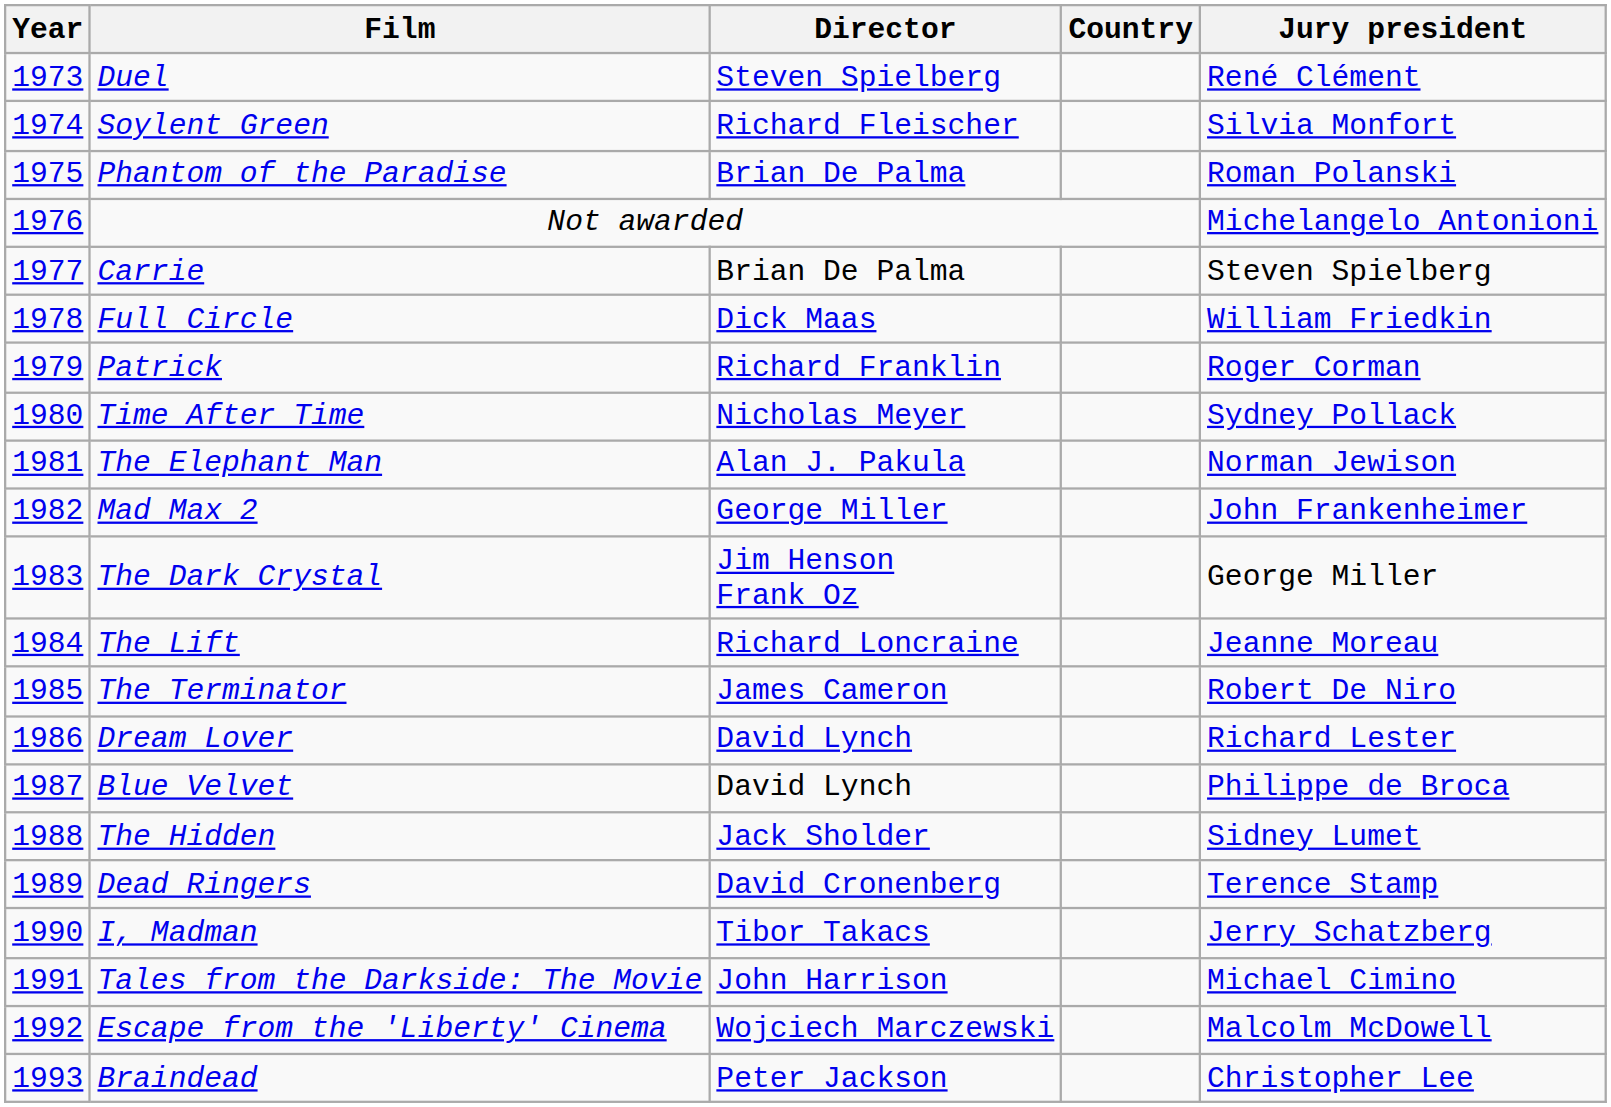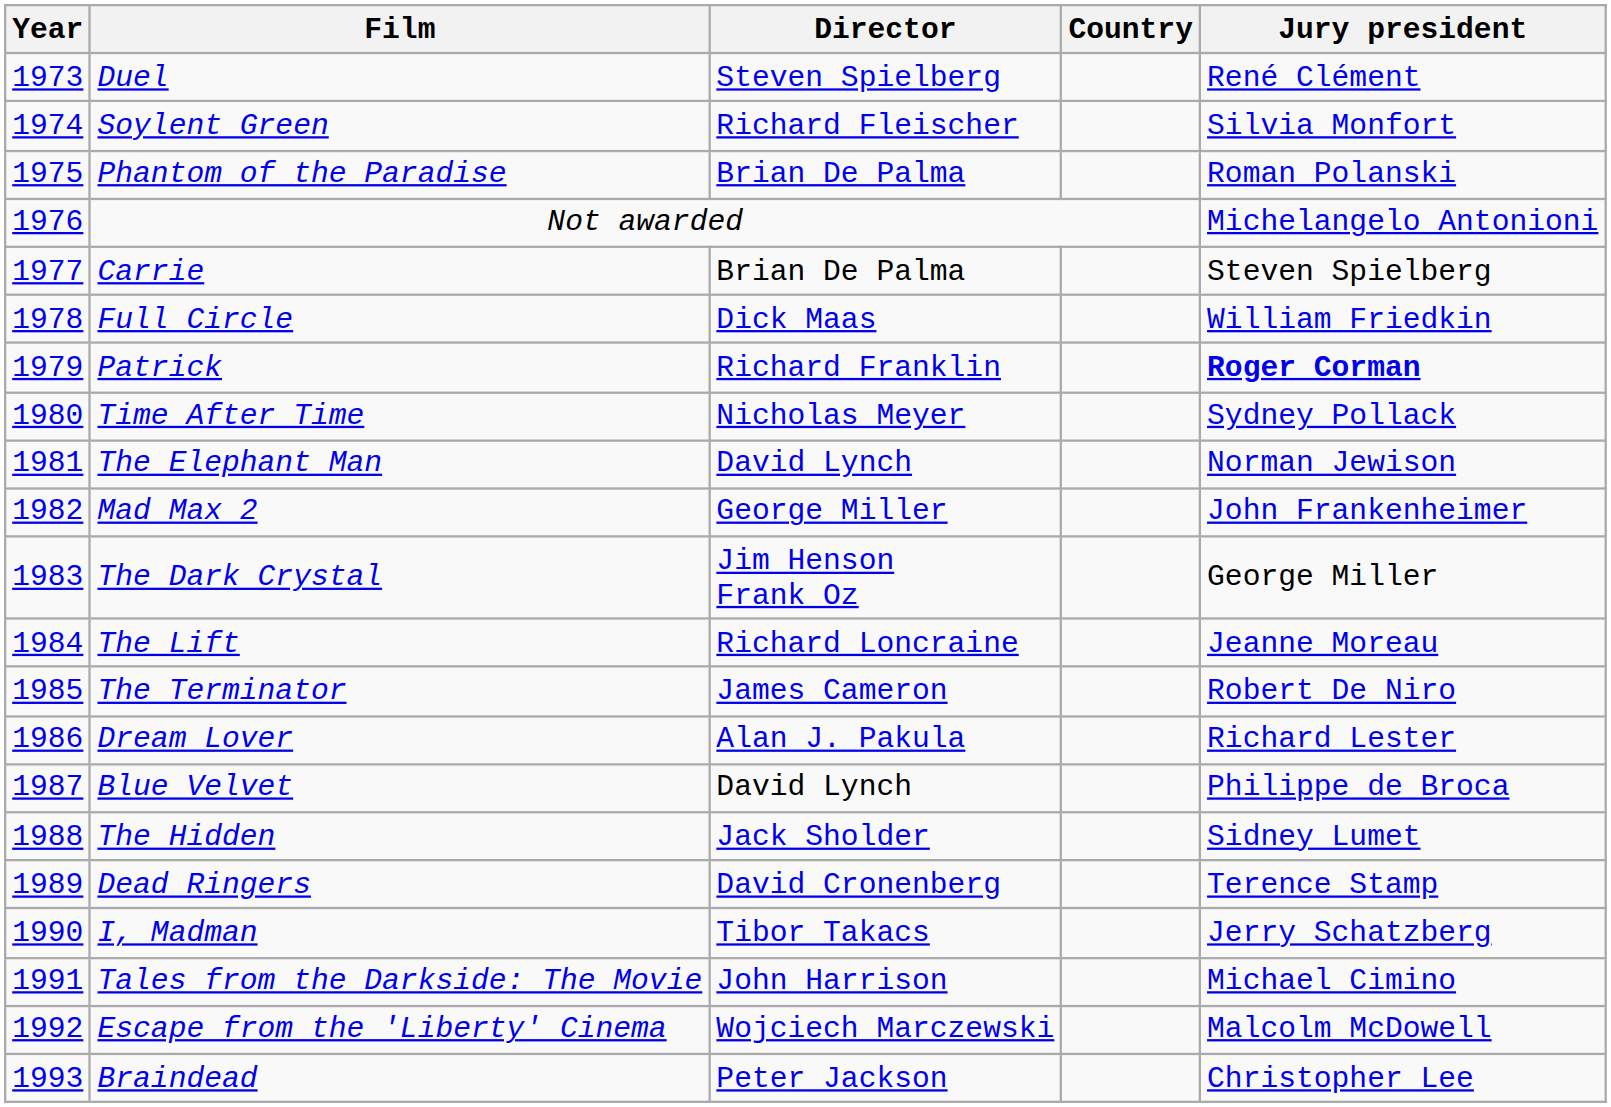Patrick | Jury president: normal -> bold
The Elephant Man | Director: Alan J. Pakula -> David Lynch
Dream Lover | Director: David Lynch -> Alan J. Pakula
